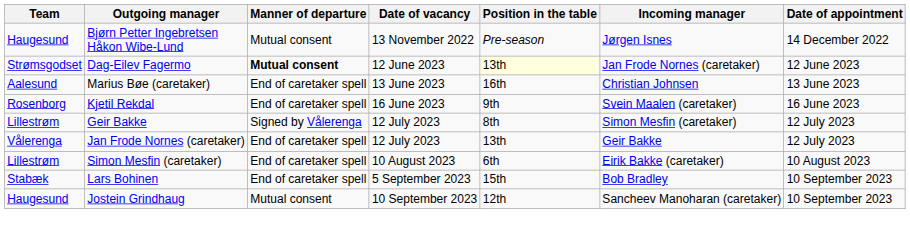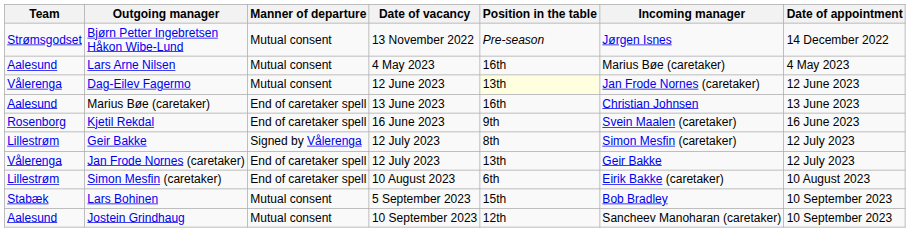Bjørn Petter Ingebretsen Håkon Wibe-Lund | Team: Haugesund -> Strømsgodset
+ row: Aalesund | Lars Arne Nilsen | Mutual consent | 4 May 2023 | 16th | Marius Bøe (caretaker) | 4 May 2023
Dag-Eilev Fagermo | Team: Strømsgodset -> Vålerenga
Dag-Eilev Fagermo | Manner of departure: bold -> normal
Lars Bohinen | Manner of departure: End of caretaker spell -> Mutual consent
Jostein Grindhaug | Team: Haugesund -> Aalesund
